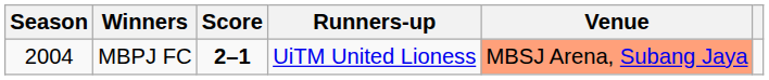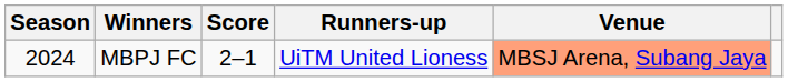MBPJ FC | Season: 2004 -> 2024
MBPJ FC | Score: bold -> normal
